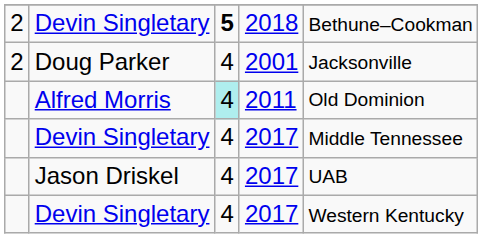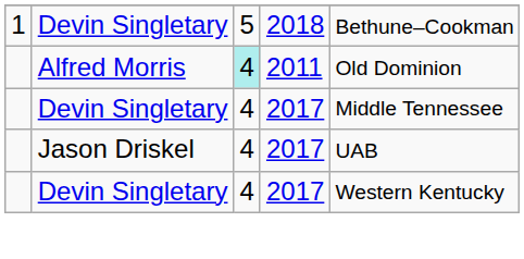Devin Singletary / 2018 | column 1: 2 -> 1
Devin Singletary / 2018 | column 3: bold -> normal
- row: 2 | Doug Parker | 4 | 2001 | Jacksonville
